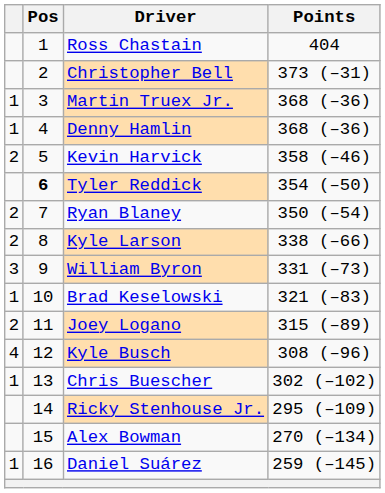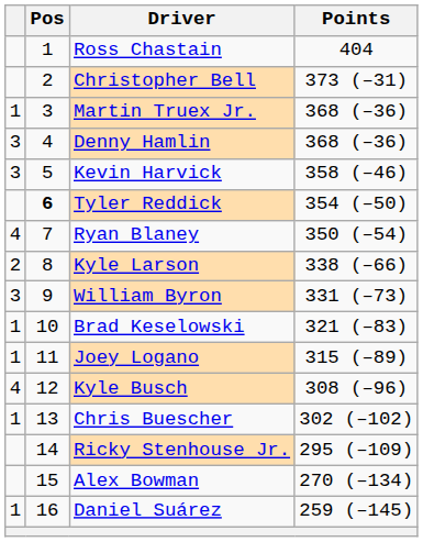Denny Hamlin | column 1: 1 -> 3
Kevin Harvick | column 1: 2 -> 3
Ryan Blaney | column 1: 2 -> 4
Joey Logano | column 1: 2 -> 1
